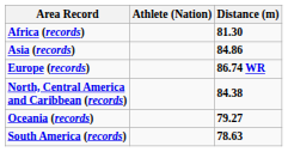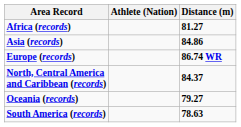Africa (records) | Distance (m): 81.30 -> 81.27
North, Central America and Caribbean (records) | Distance (m): 84.38 -> 84.37
